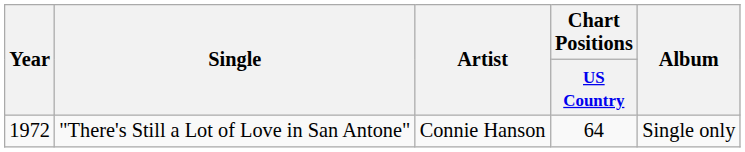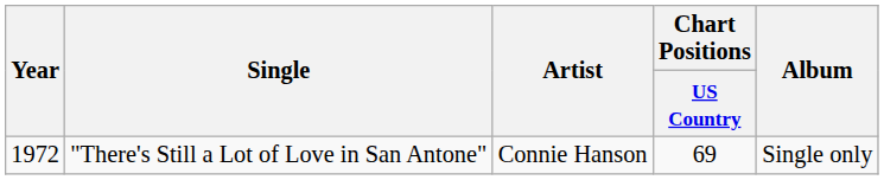"There's Still a Lot of Love in San Antone" | Chart Positions / US Country: 64 -> 69
